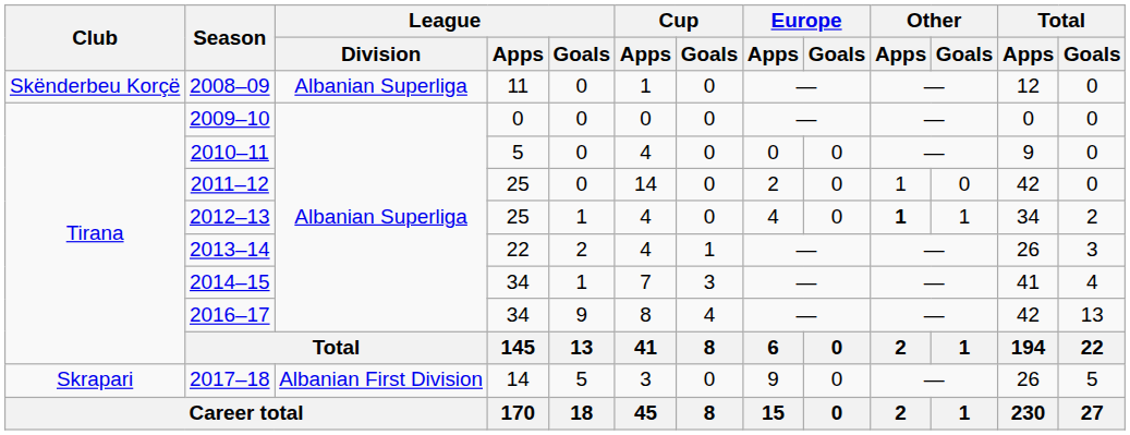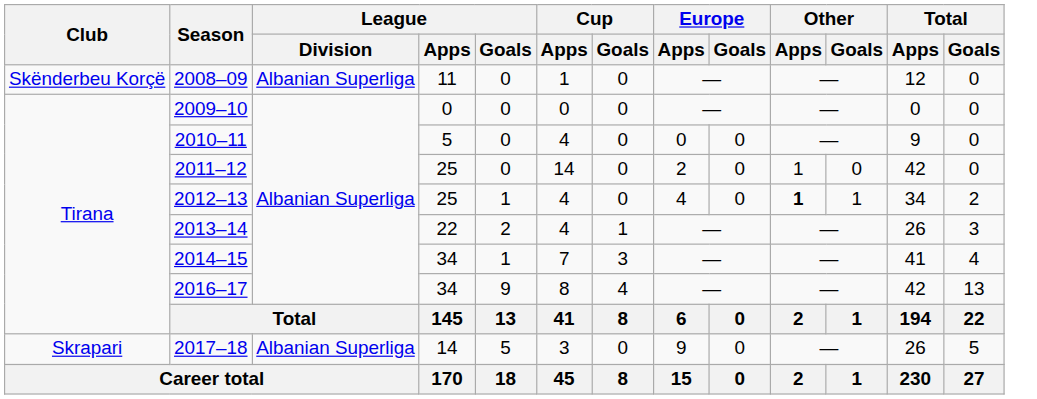2017–18 | League / Division: Albanian First Division -> Albanian Superliga
